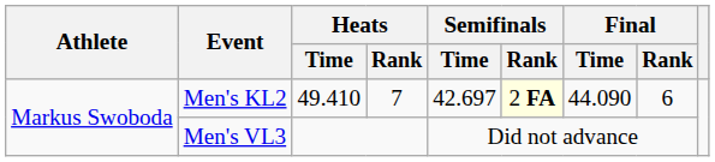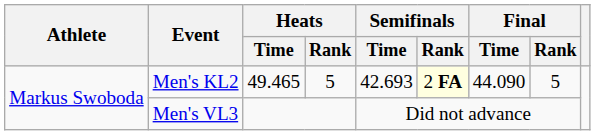Men's KL2 | Heats / Time: 49.410 -> 49.465
Men's KL2 | Heats / Rank: 7 -> 5
Men's KL2 | Semifinals / Time: 42.697 -> 42.693
Men's KL2 | Final / Rank: 6 -> 5
